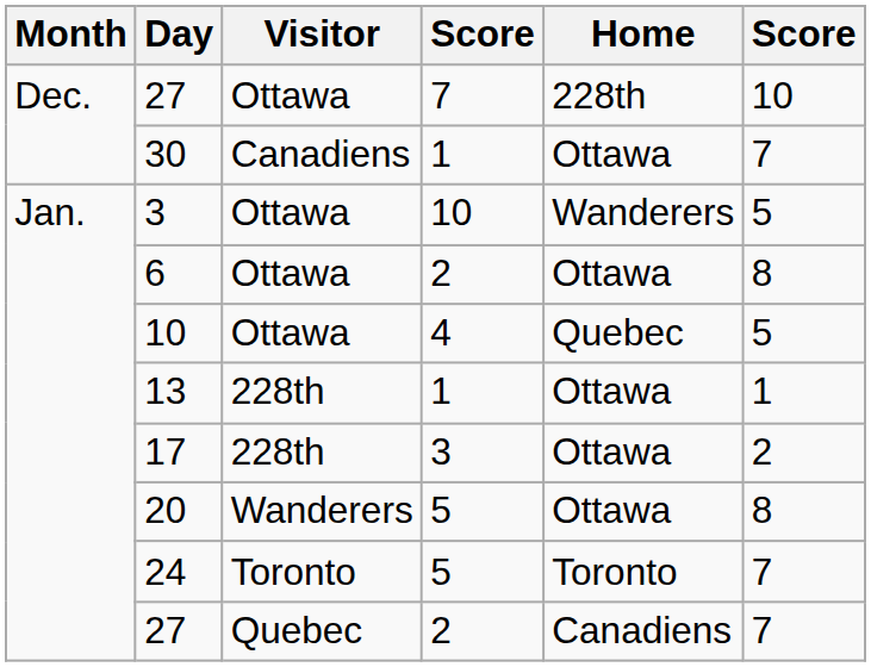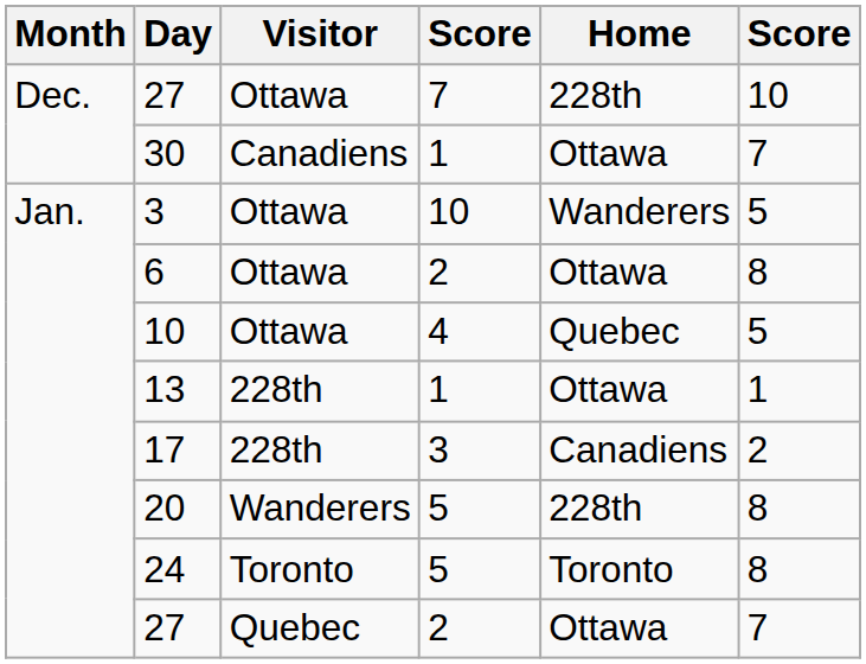17 | Home: Ottawa -> Canadiens
20 | Home: Ottawa -> 228th
24 | column 6: 7 -> 8
27 / 2 | Home: Canadiens -> Ottawa
